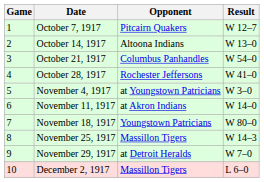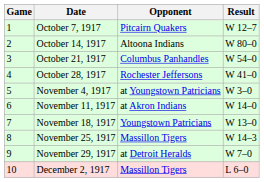October 14, 1917 | Result: W 13–0 -> W 80–0
November 18, 1917 | Result: W 80–0 -> W 13–0
